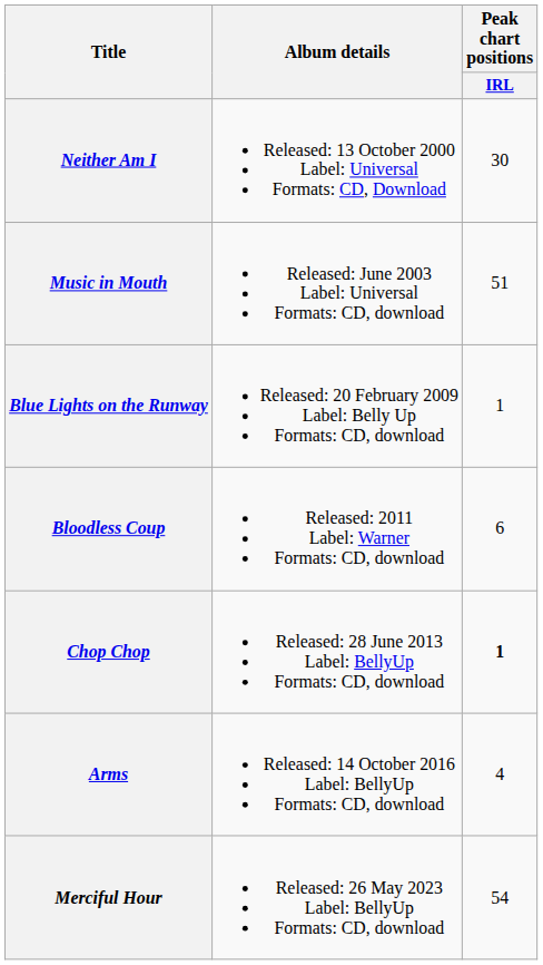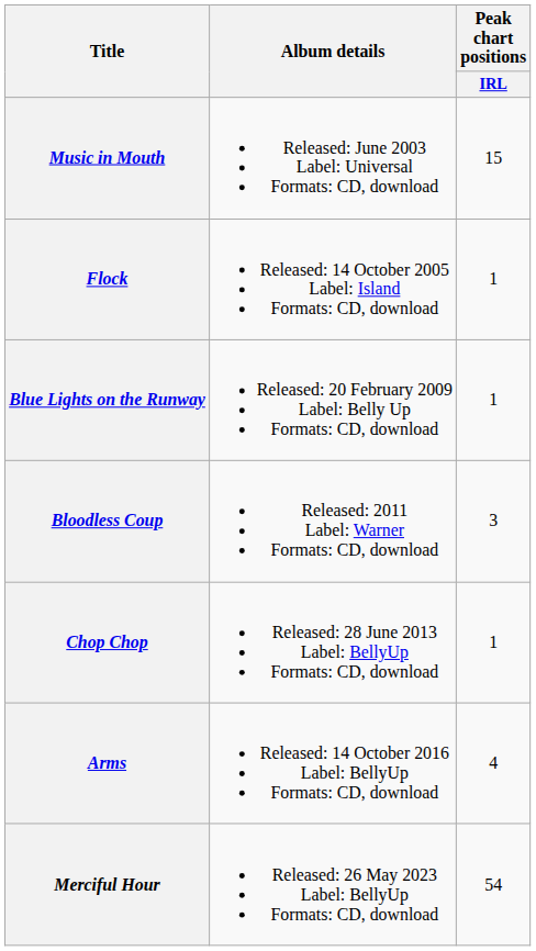- row: Neither Am I | Released: 13 October 2000 Label: Universal Formats: CD, Download | 30
Music in Mouth | Peak chart positions / IRL: 51 -> 15
+ row: Flock | Released: 14 October 2005 Label: Island Formats: CD, download | 1
Bloodless Coup | Peak chart positions / IRL: 6 -> 3
Chop Chop | Peak chart positions / IRL: bold -> normal
